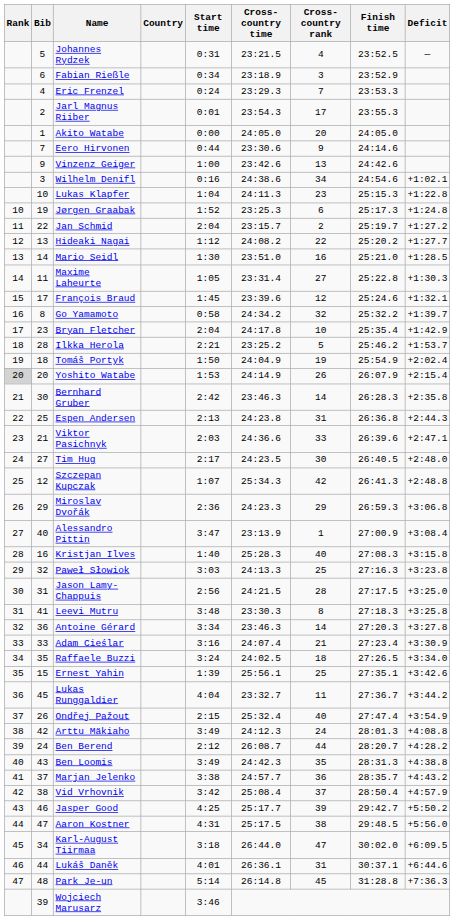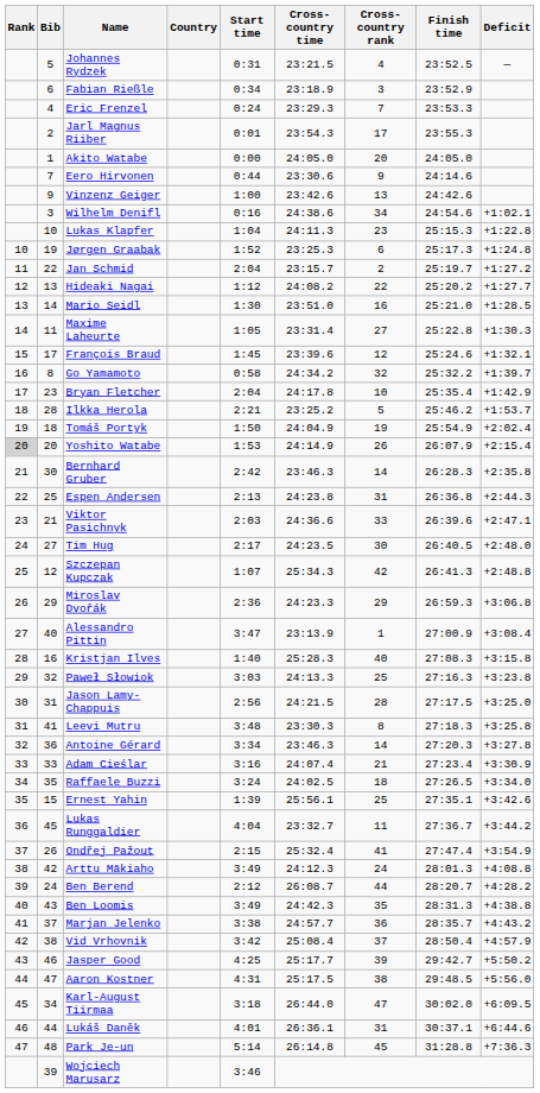Ondřej Pažout | Cross-country rank: 40 -> 41
